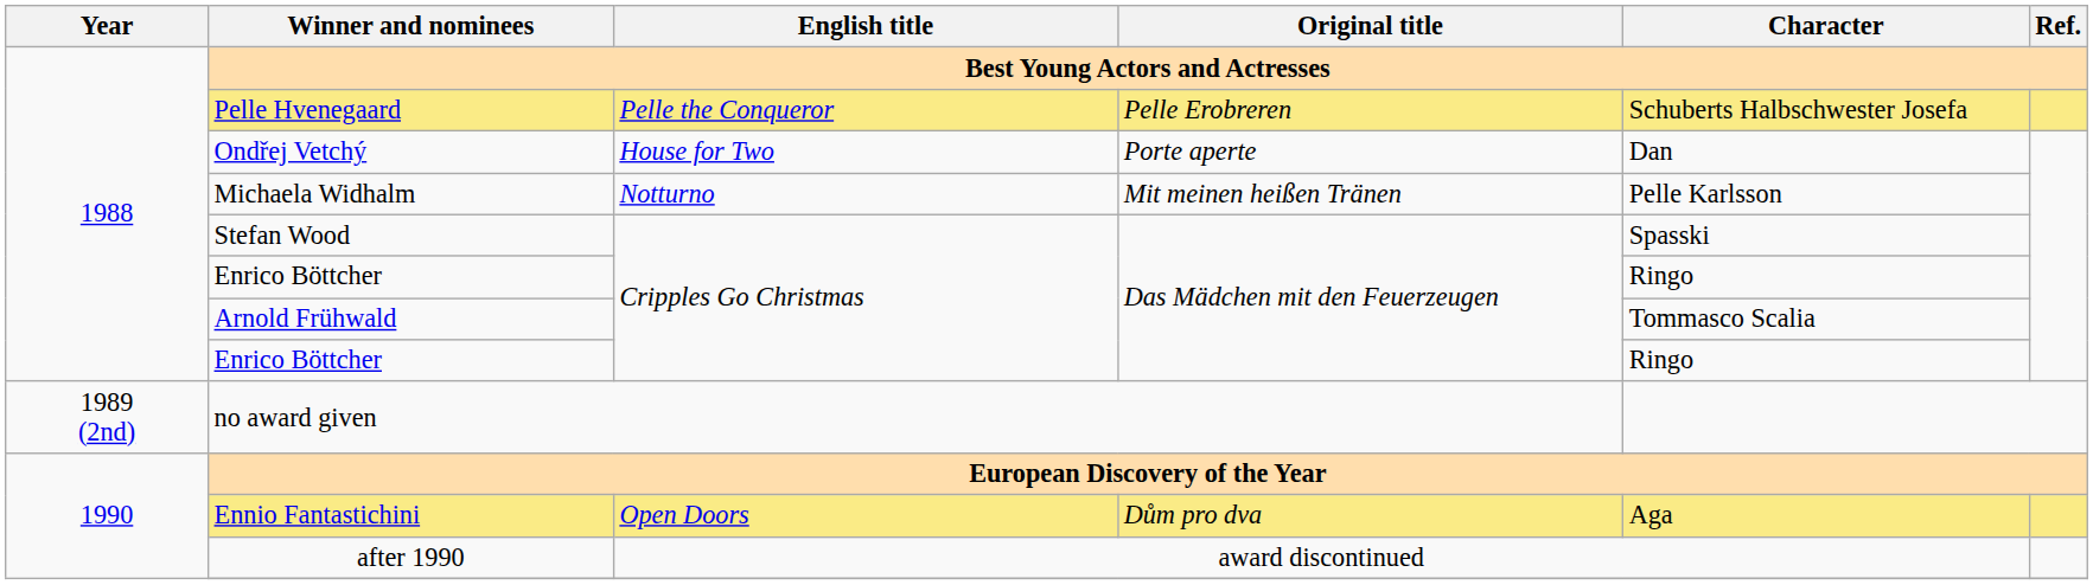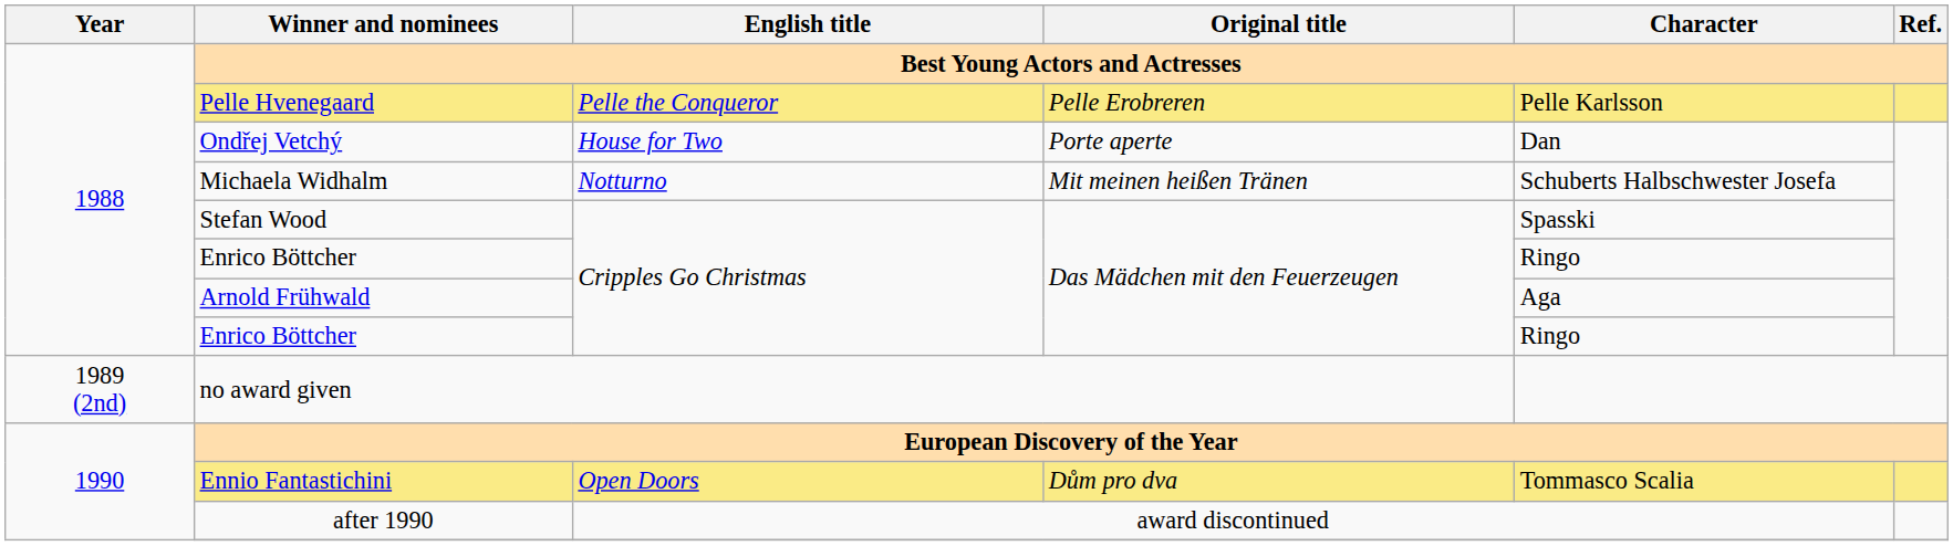Pelle Hvenegaard | Character: Schuberts Halbschwester Josefa -> Pelle Karlsson
Michaela Widhalm | Character: Pelle Karlsson -> Schuberts Halbschwester Josefa
Arnold Frühwald | Character: Tommasco Scalia -> Aga
Ennio Fantastichini | Character: Aga -> Tommasco Scalia
